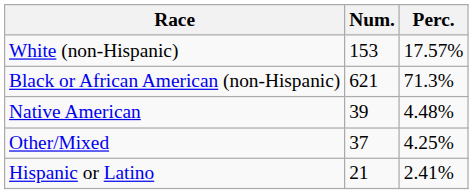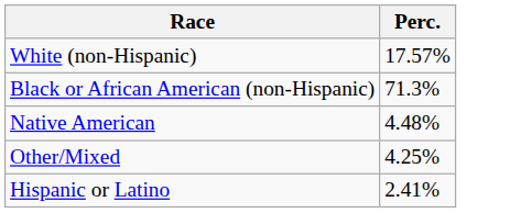- column: Num. | 153 | 621 | 39 | 37 | 21
